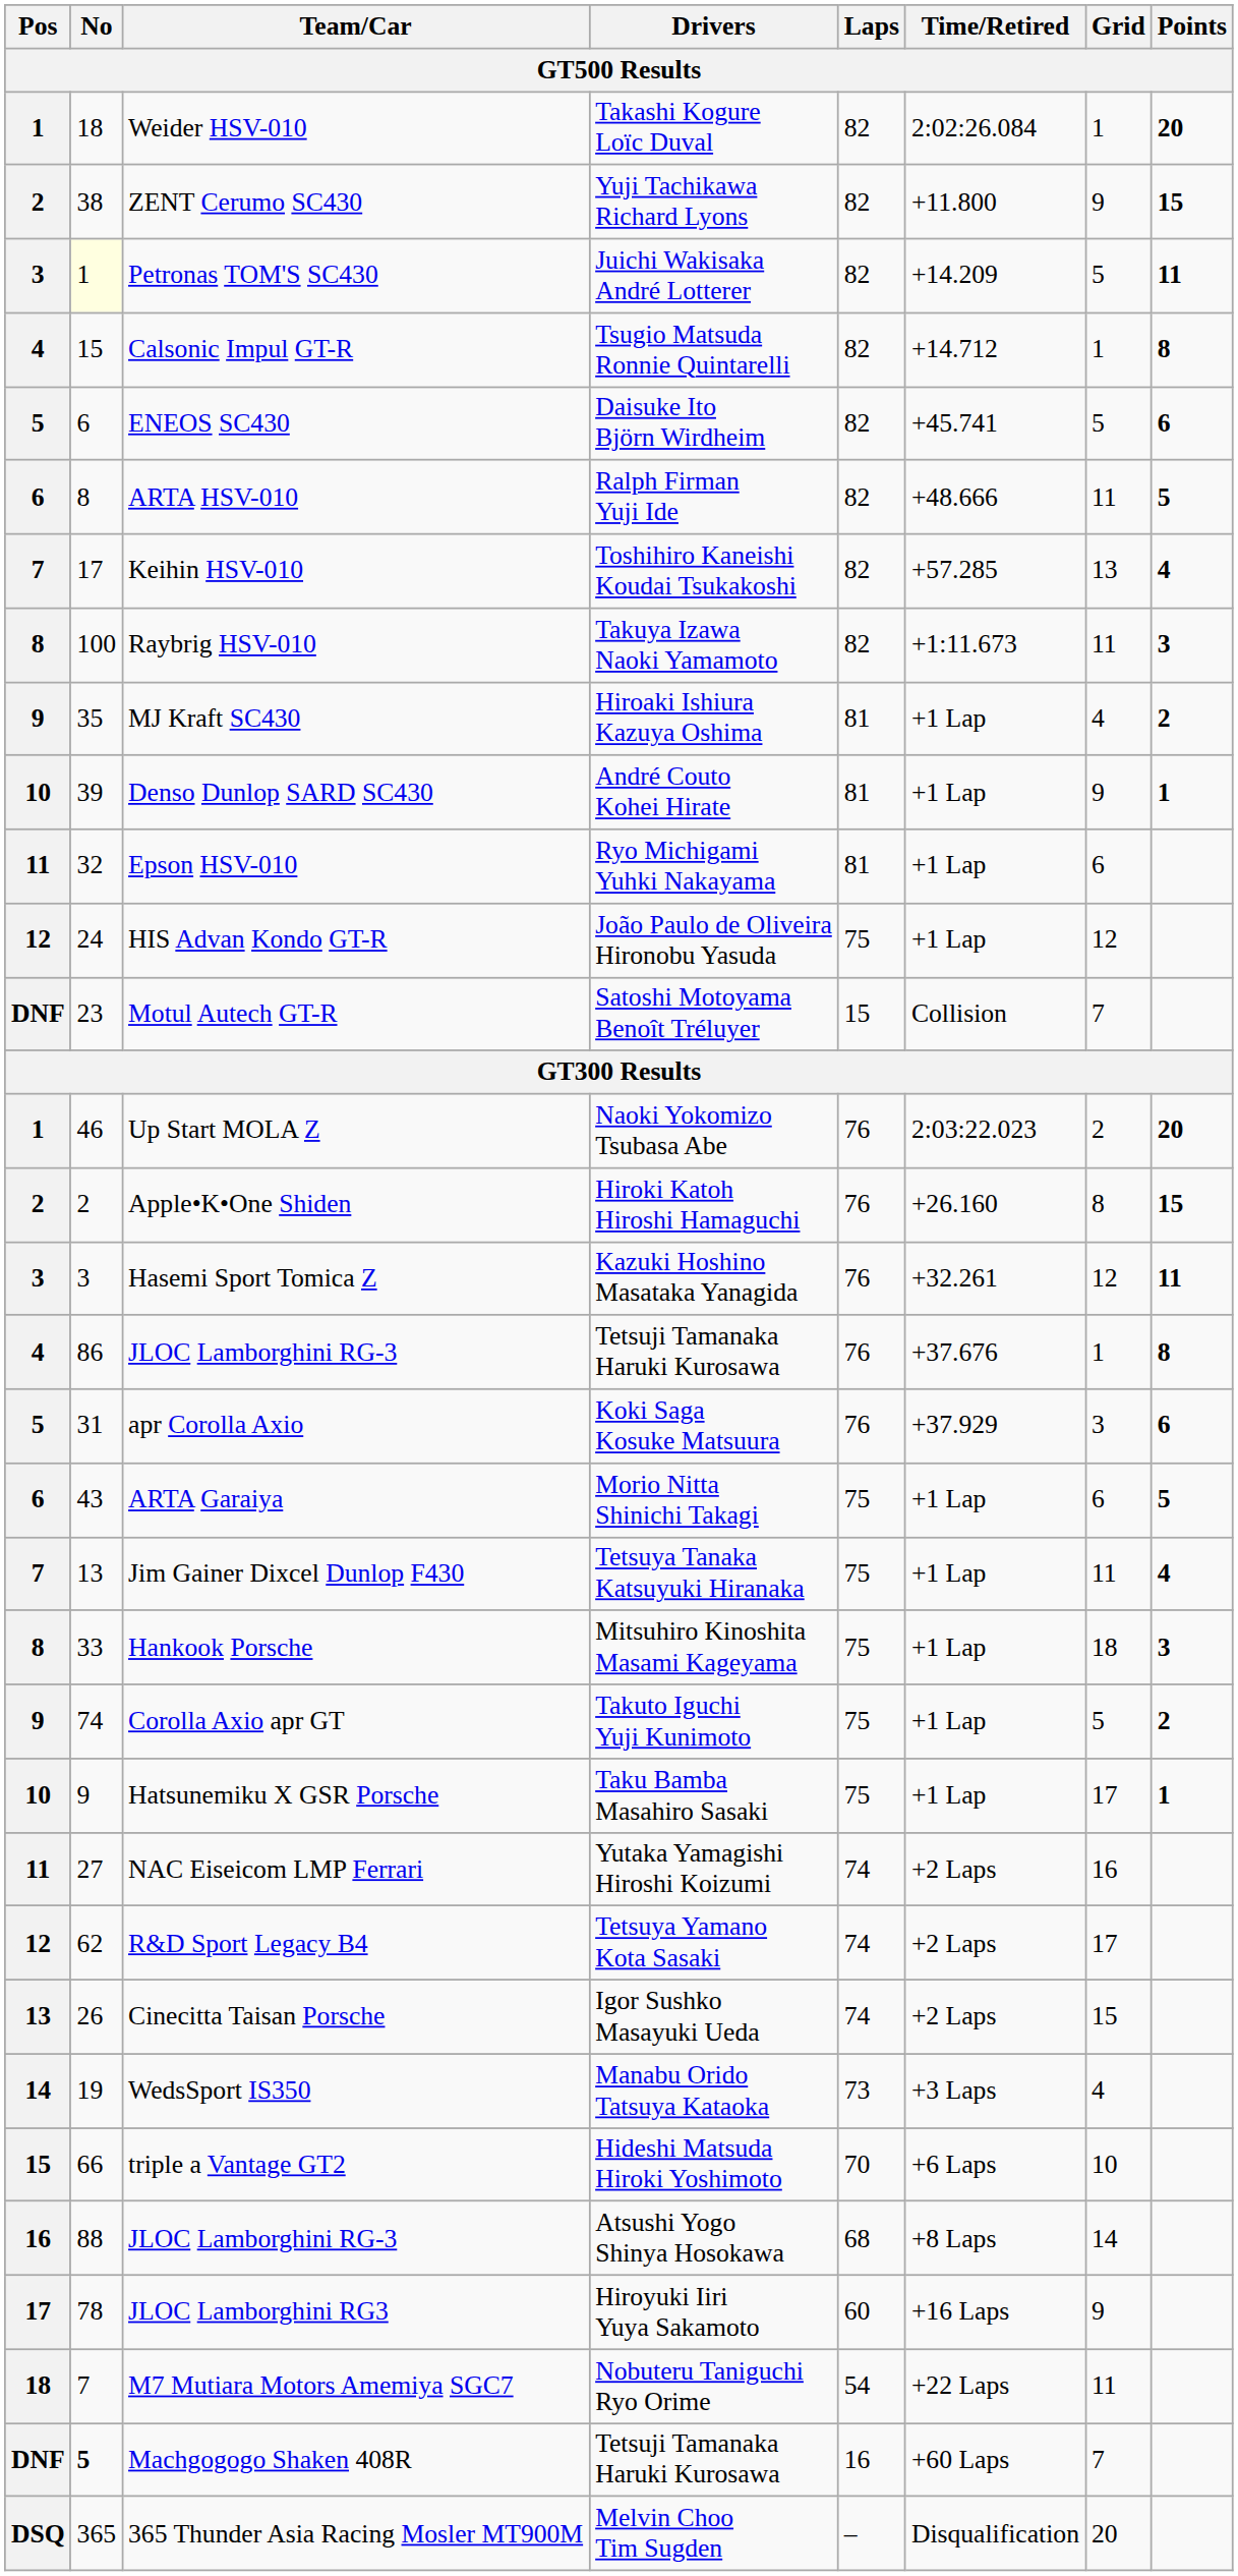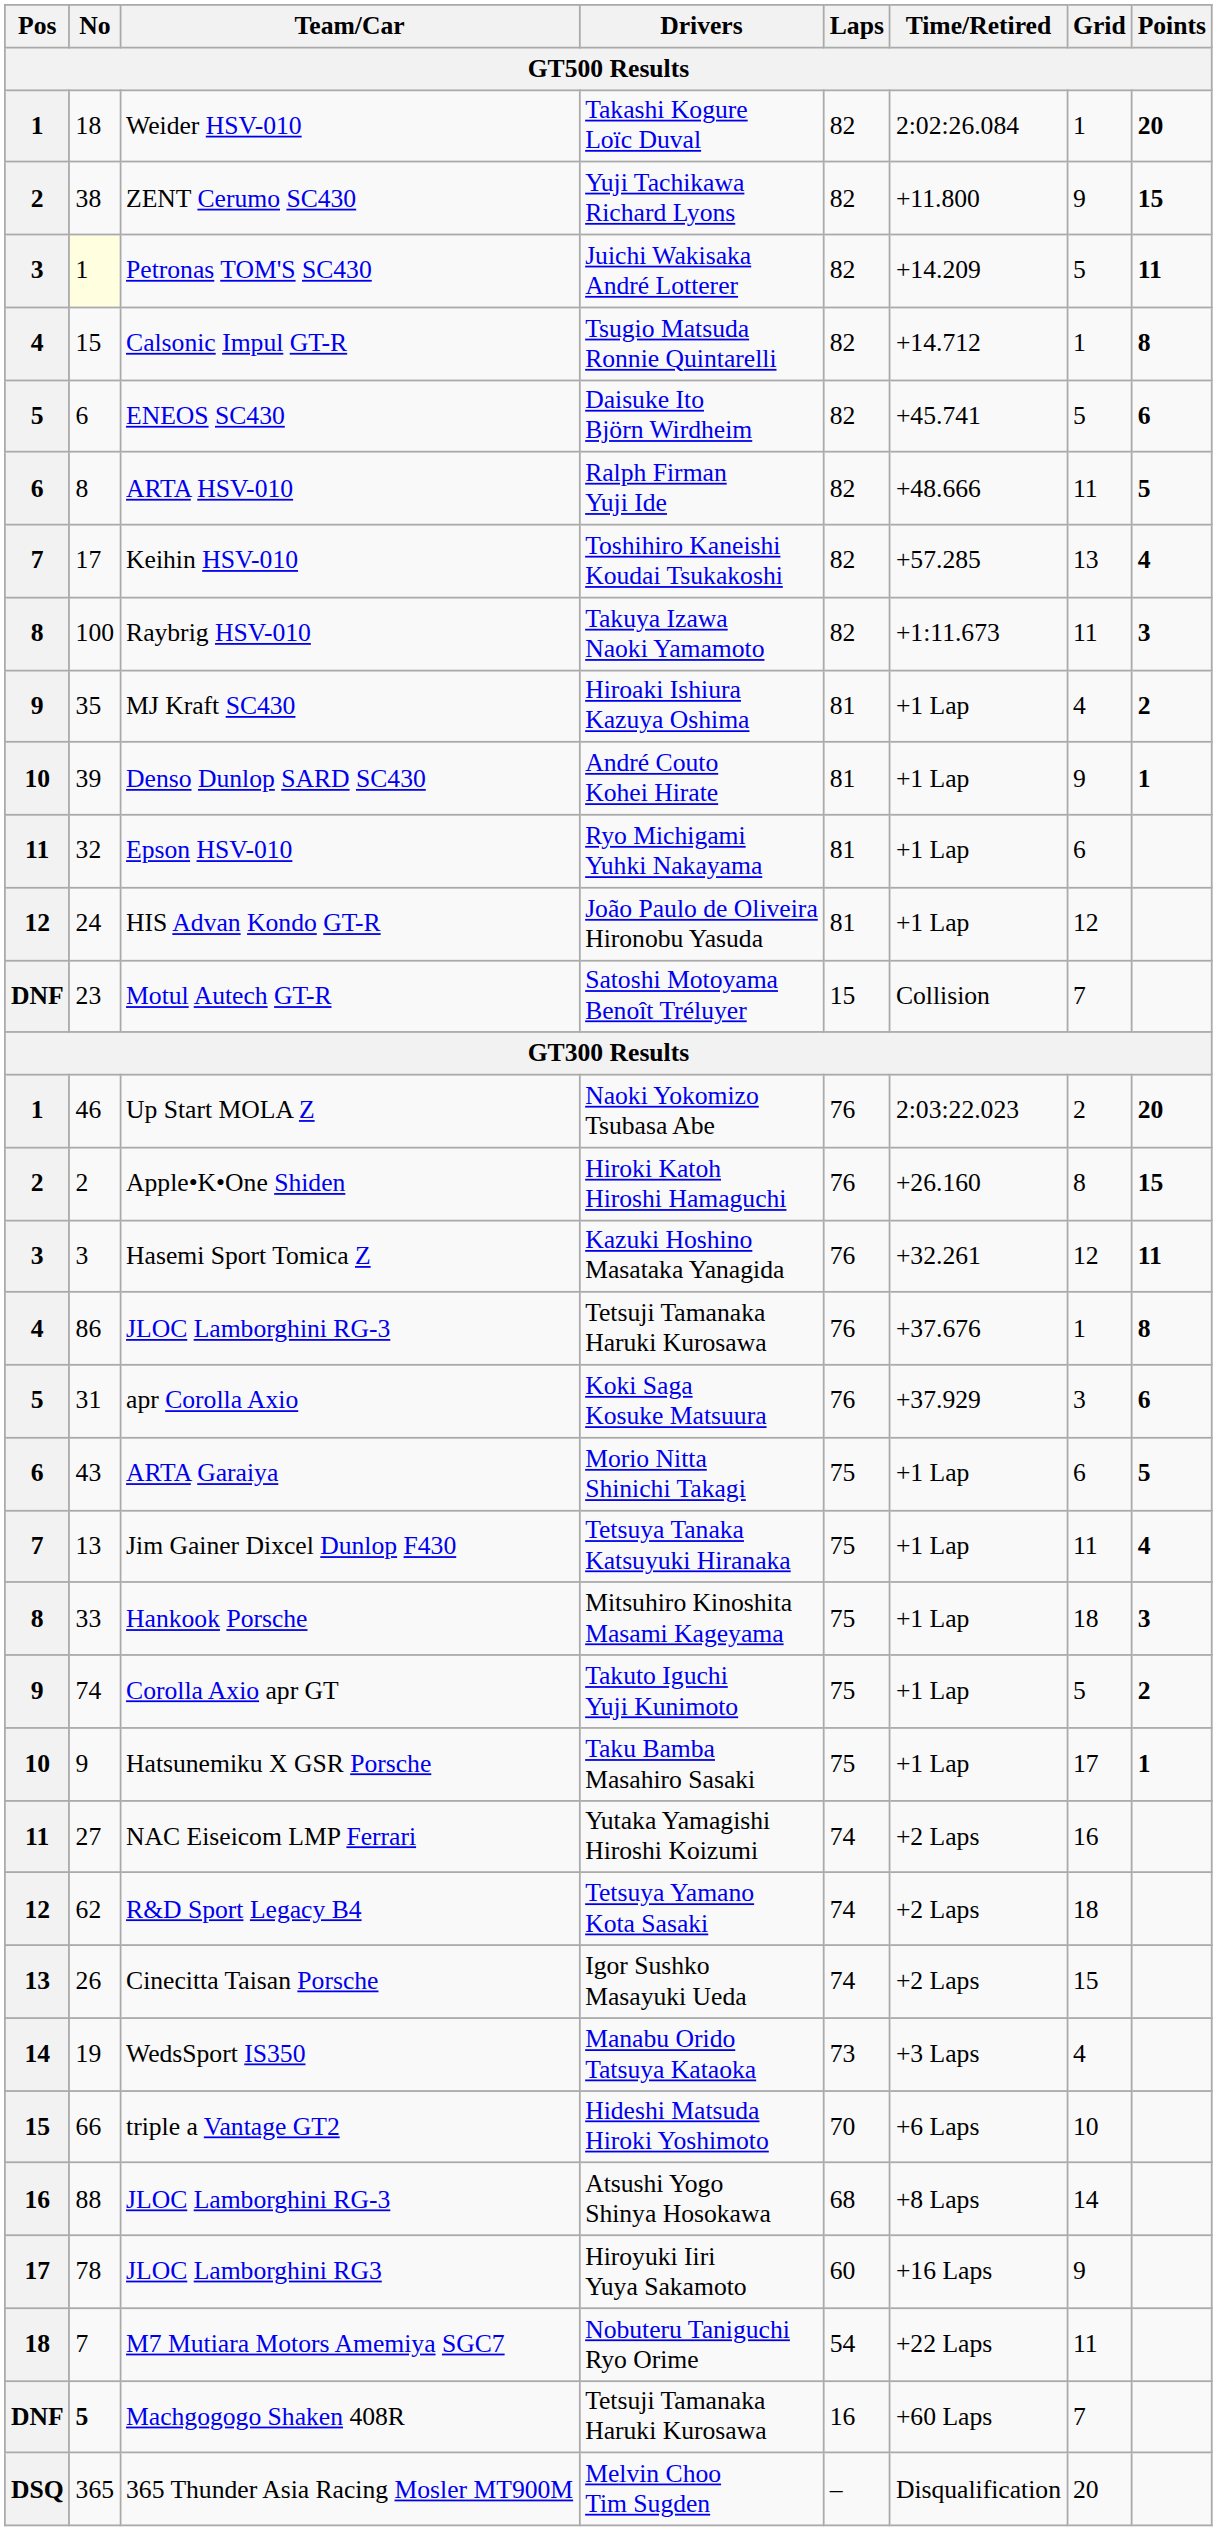HIS Advan Kondo GT-R | Laps: 75 -> 81
R&D Sport Legacy B4 | Grid: 17 -> 18
